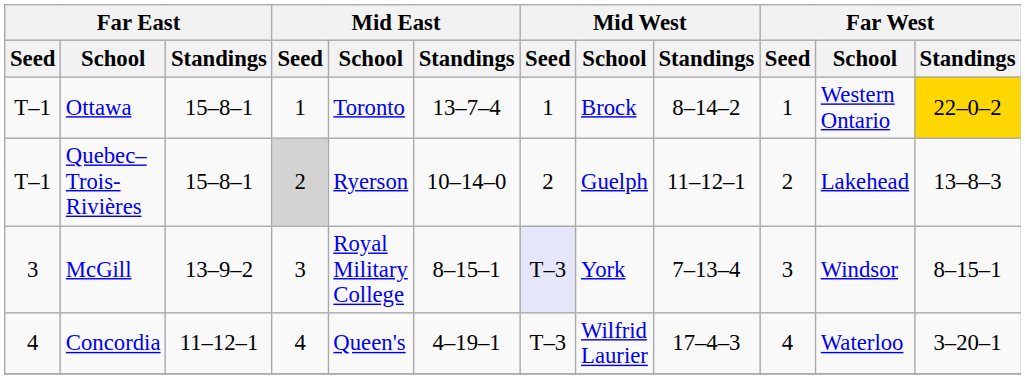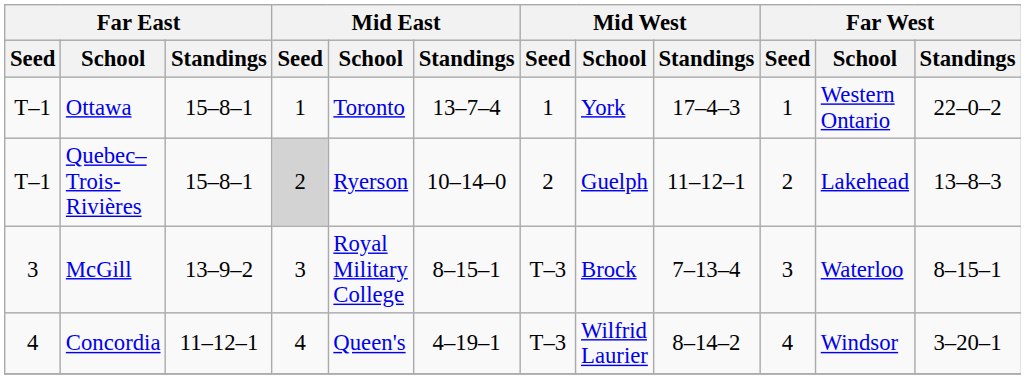Ottawa | Mid West / School: Brock -> York
Ottawa | Mid West / Standings: 8–14–2 -> 17–4–3
Ottawa | Far West / Standings: gold background -> no background
McGill | Mid West / Seed: lavender background -> no background
McGill | Mid West / School: York -> Brock
McGill | Far West / School: Windsor -> Waterloo
Concordia | Mid West / Standings: 17–4–3 -> 8–14–2
Concordia | Far West / School: Waterloo -> Windsor
